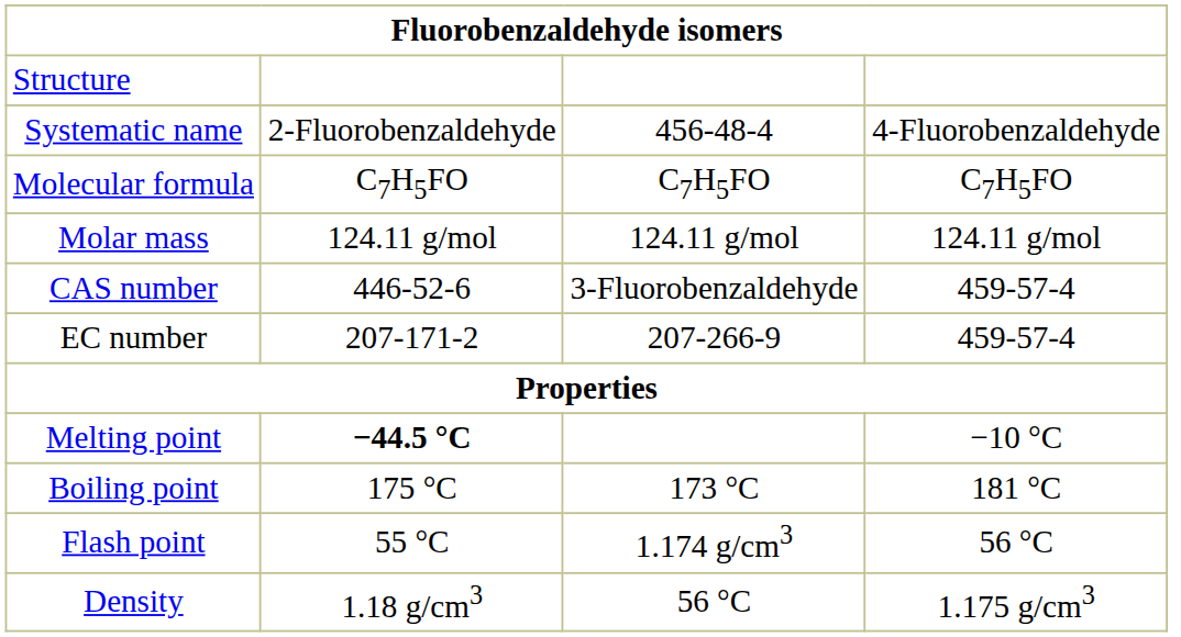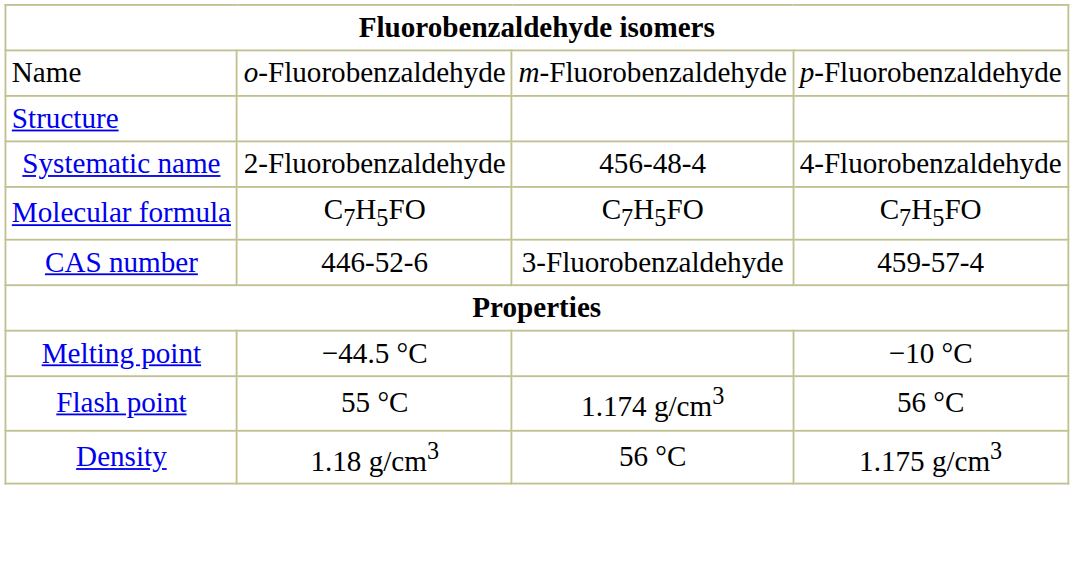+ row: Name | o-Fluorobenzaldehyde | m-Fluorobenzaldehyde | p-Fluorobenzaldehyde
- row: Molar mass | 124.11 g/mol | 124.11 g/mol | 124.11 g/mol
- row: EC number | 207-171-2 | 207-266-9 | 459-57-4
Melting point | column 2: bold -> normal
- row: Boiling point | 175 °C | 173 °C | 181 °C
